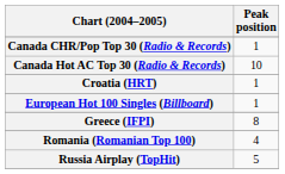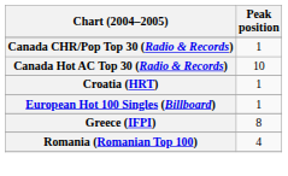- row: Russia Airplay (TopHit) | 5
